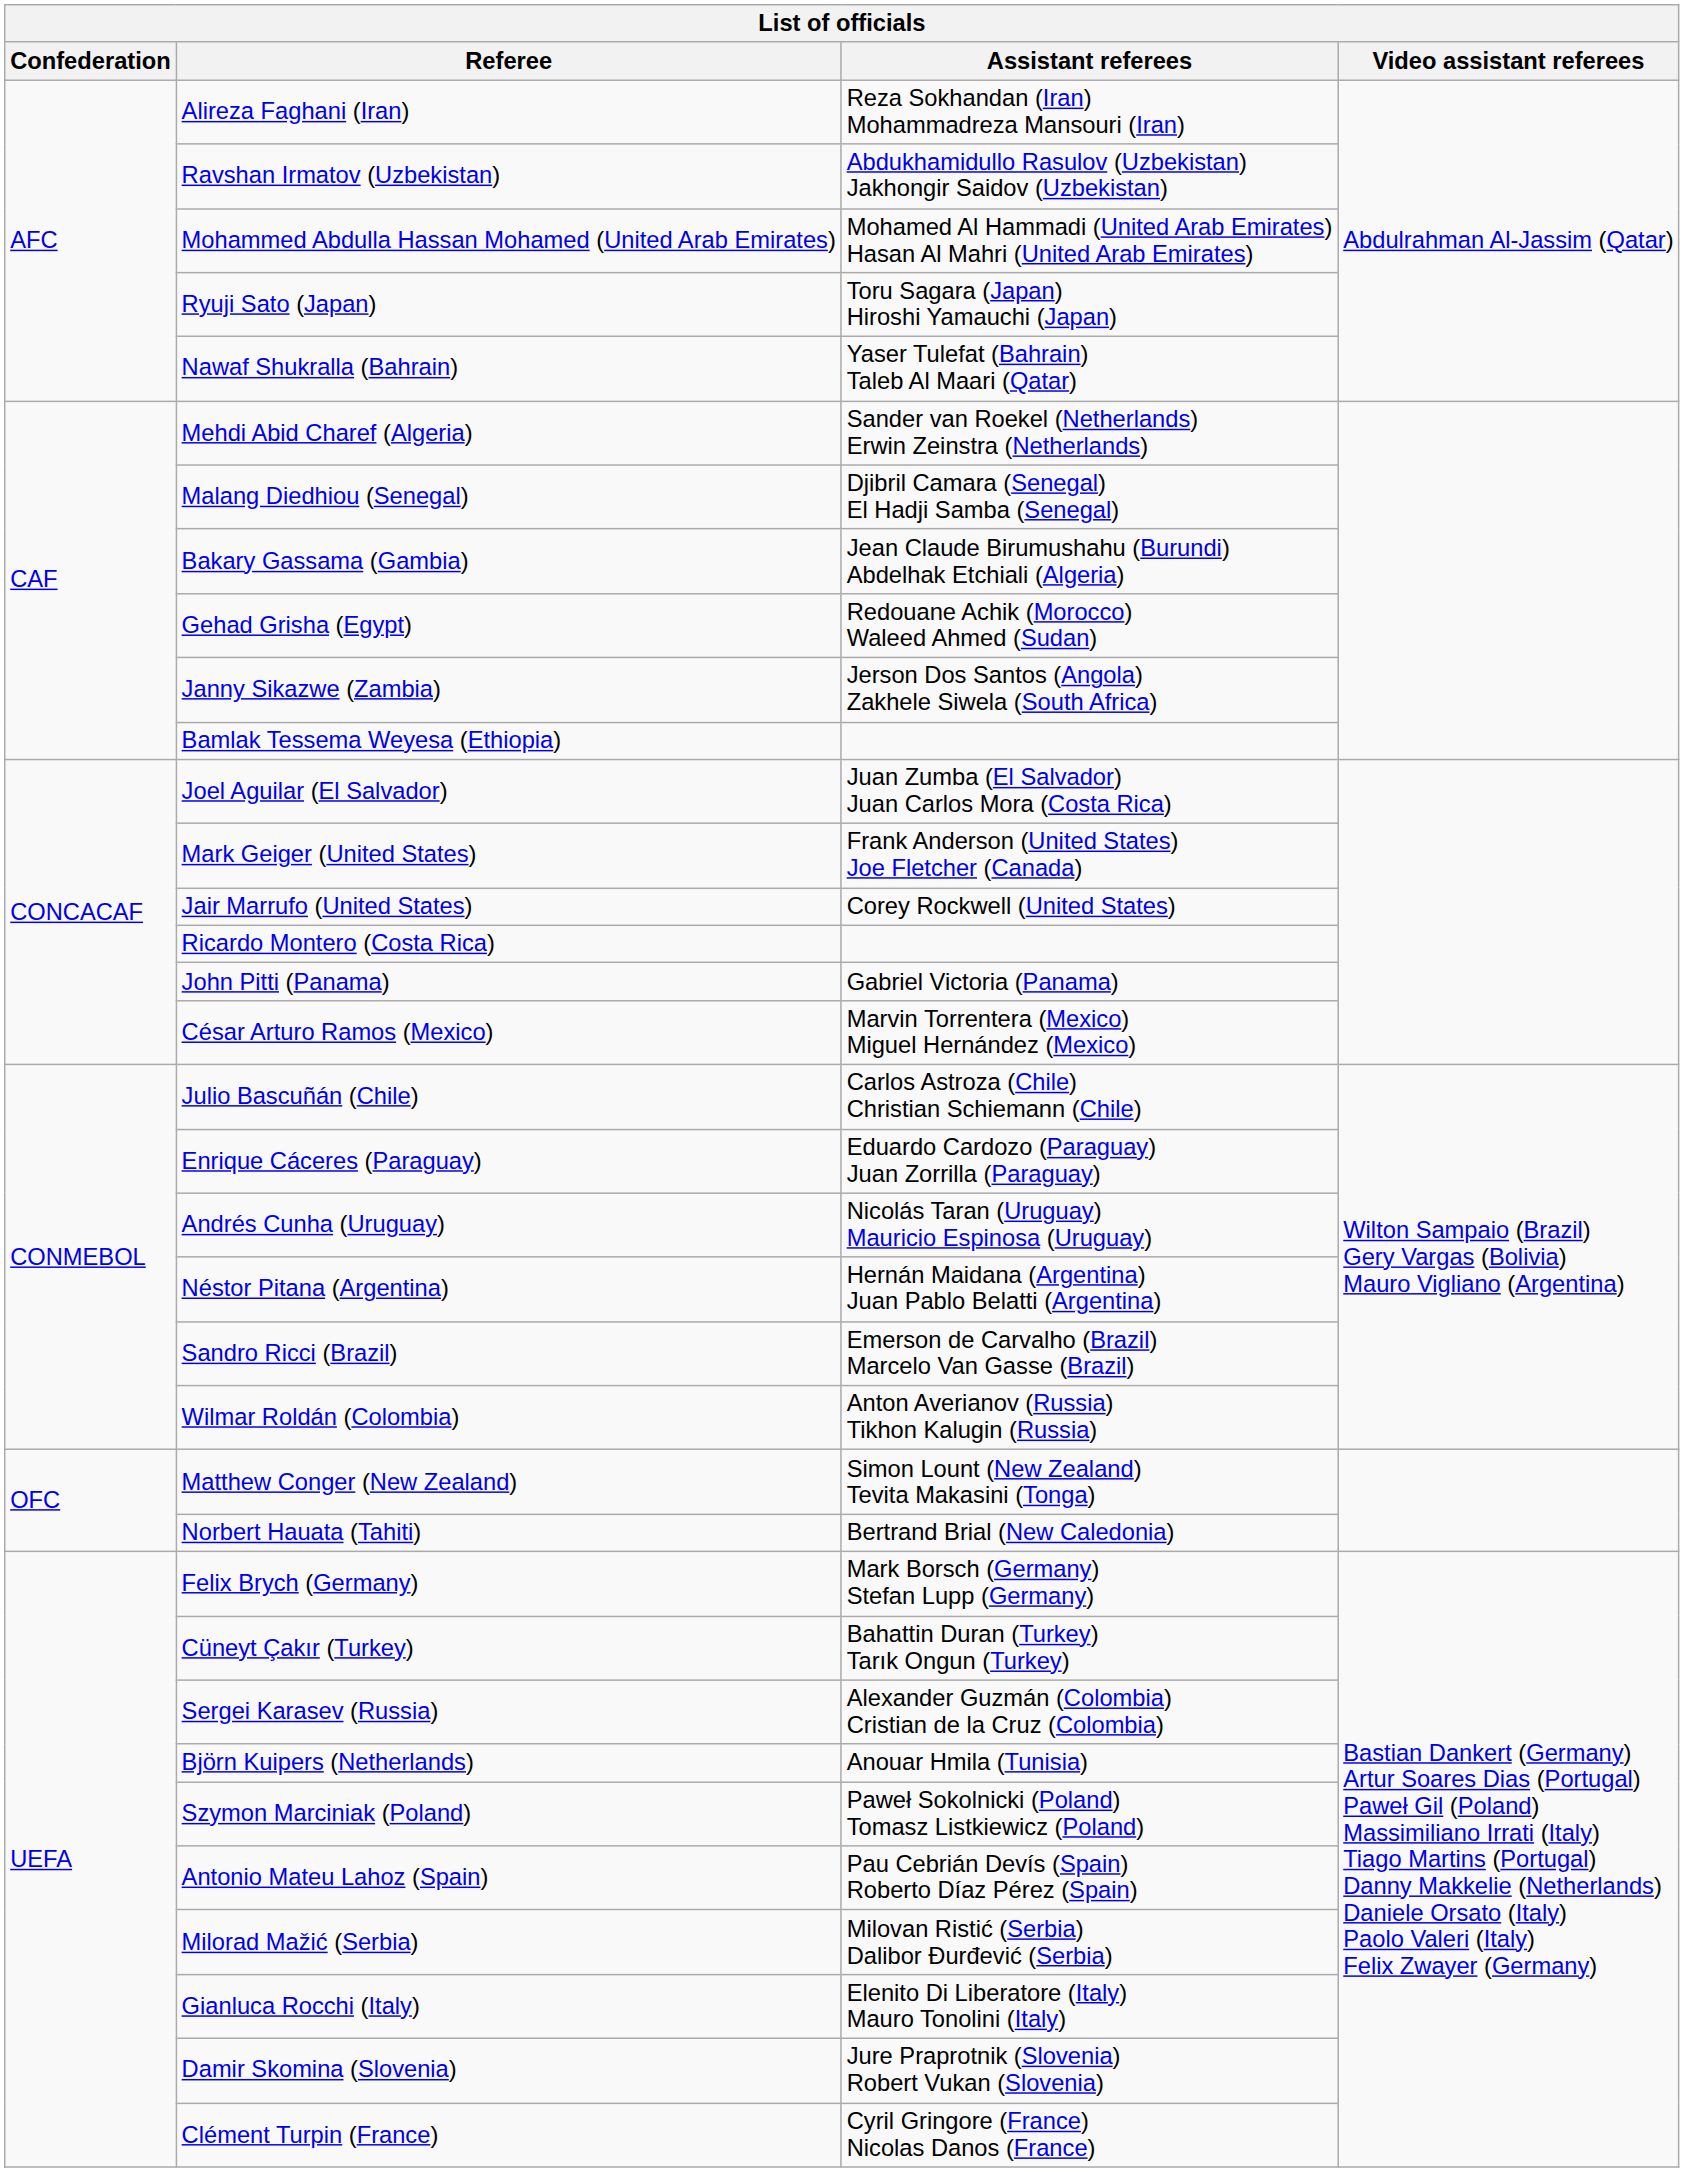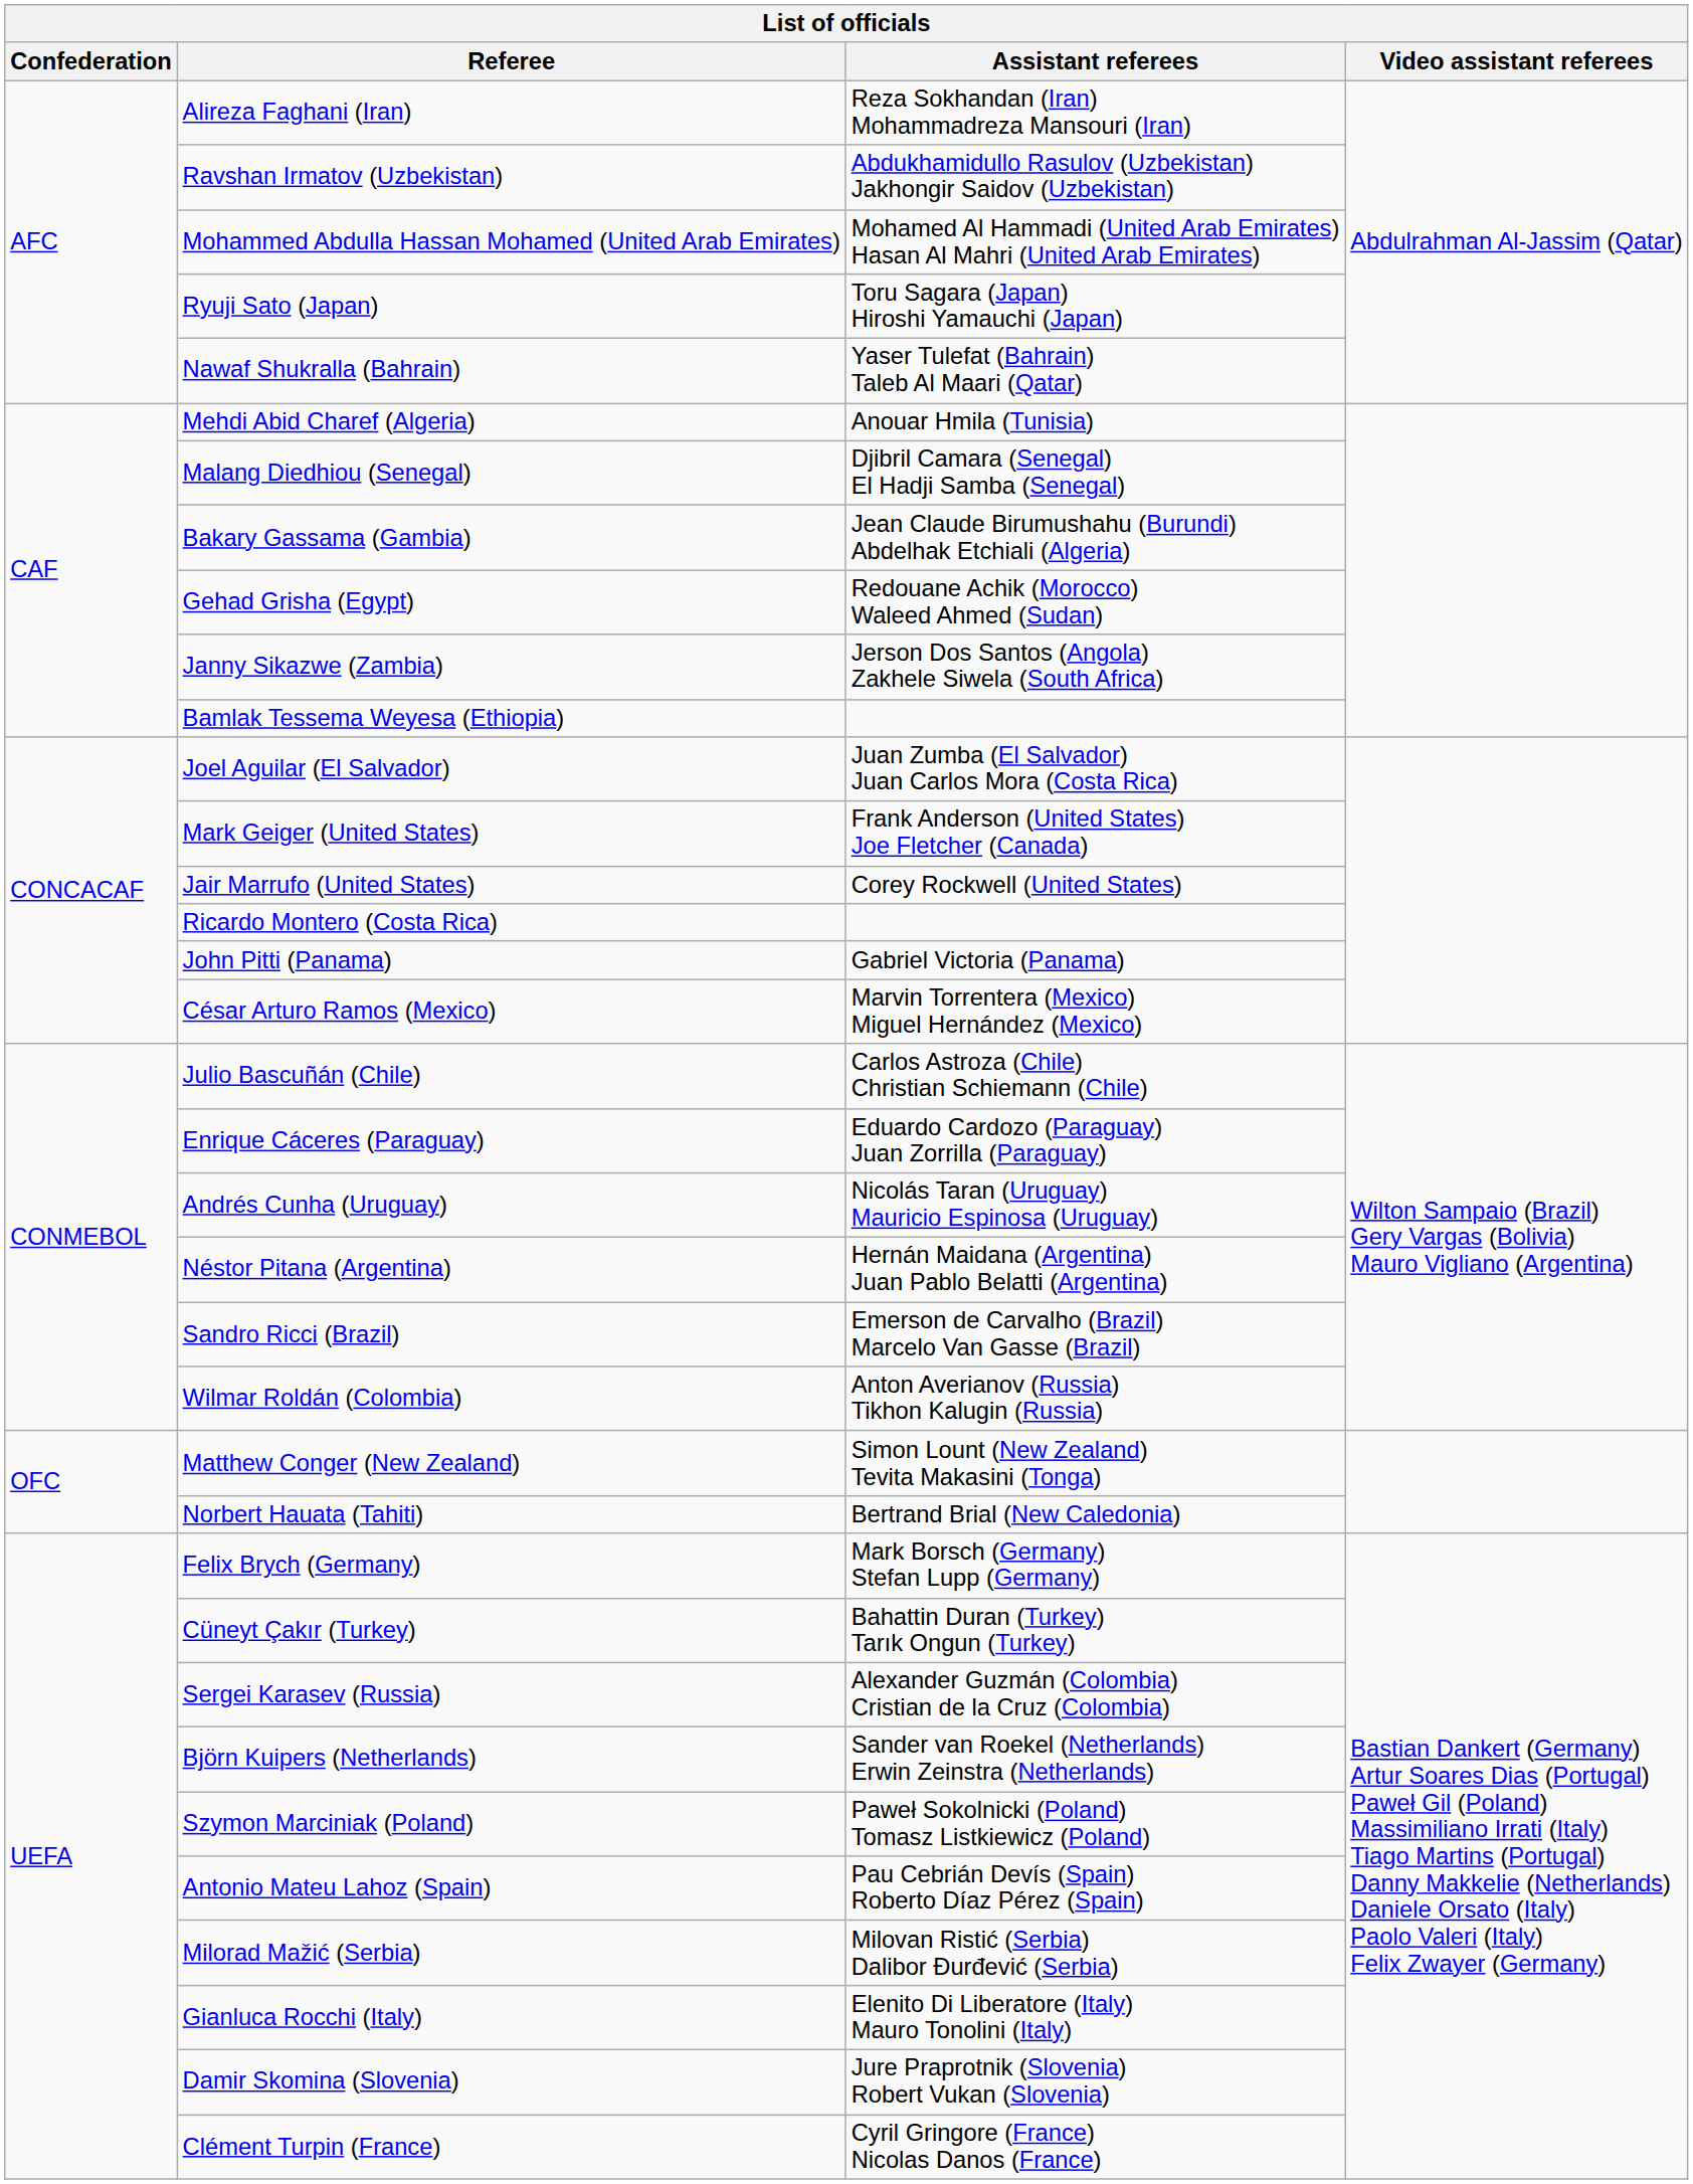Mehdi Abid Charef (Algeria) | Assistant referees: Sander van Roekel (Netherlands) Erwin Zeinstra (Netherlands) -> Anouar Hmila (Tunisia)
Björn Kuipers (Netherlands) | Assistant referees: Anouar Hmila (Tunisia) -> Sander van Roekel (Netherlands) Erwin Zeinstra (Netherlands)
